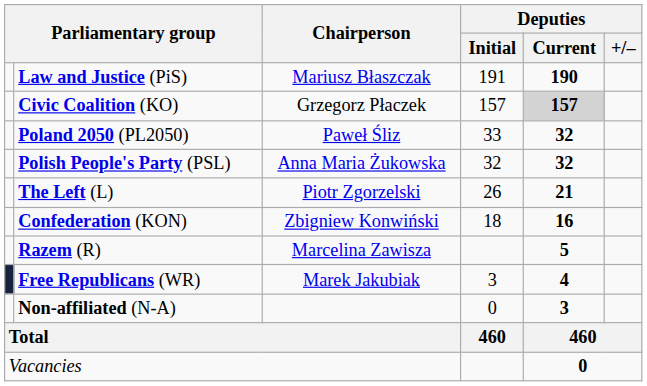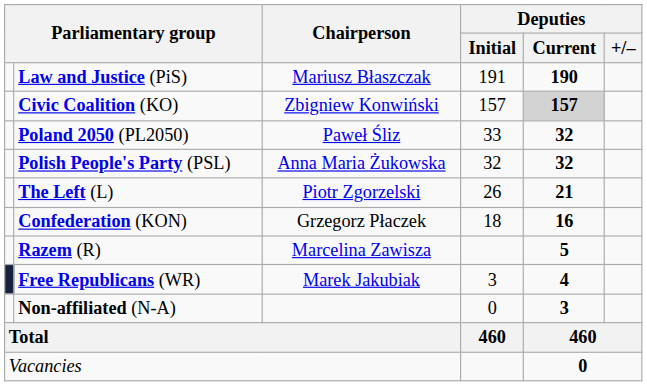Civic Coalition (KO) | Chairperson: Grzegorz Płaczek -> Zbigniew Konwiński
Confederation (KON) | Chairperson: Zbigniew Konwiński -> Grzegorz Płaczek
